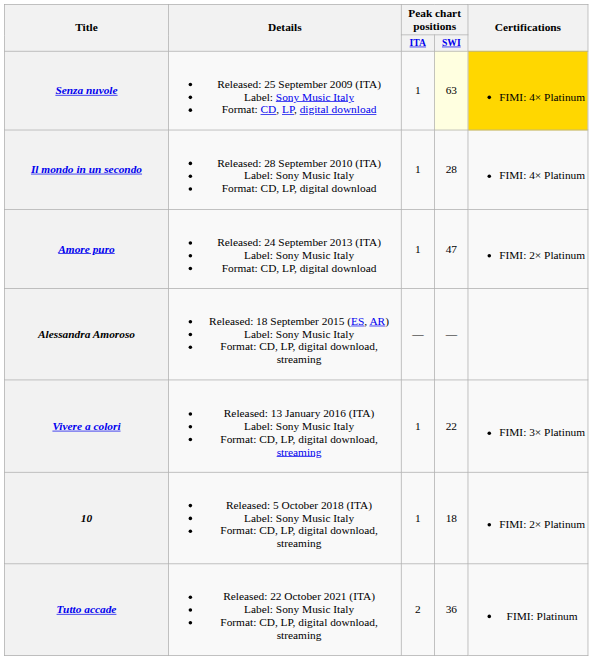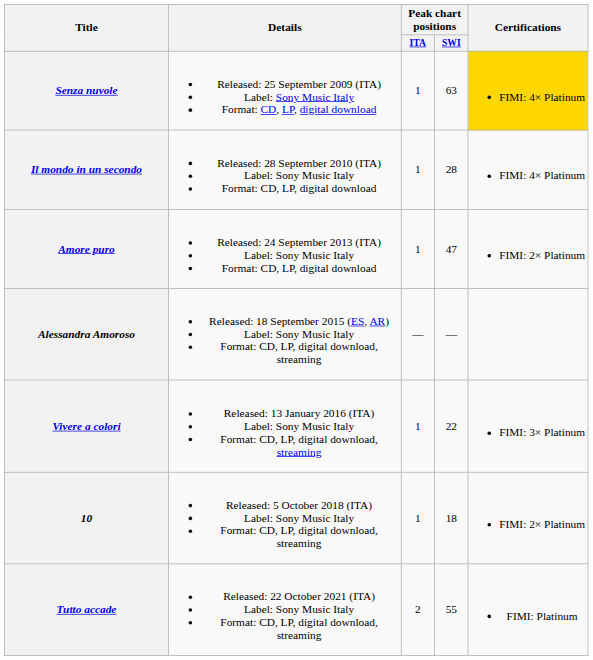Senza nuvole | Peak chart positions / SWI: lightyellow background -> no background
Tutto accade | Peak chart positions / SWI: 36 -> 55
